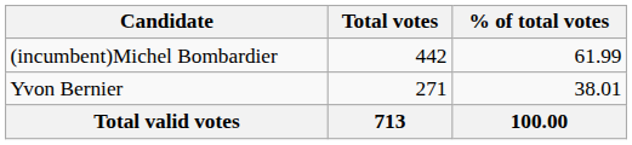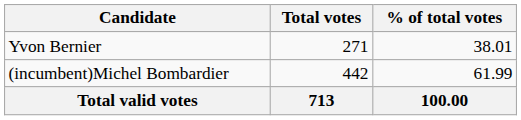rows swapped: (incumbent)Michel Bombardier <-> Yvon Bernier
